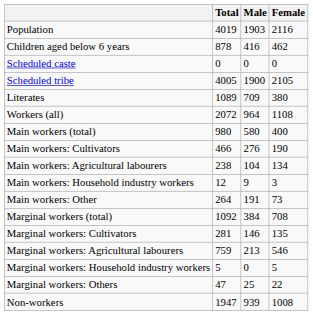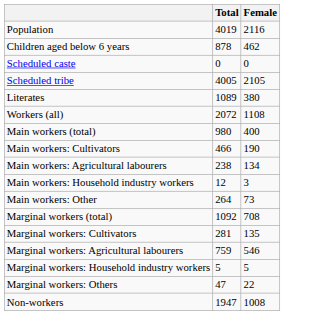- column: Male | 1903 | 416 | 0 | 1900 | 709 | 964 | 580 | 276 | 104 | 9 | 191 | 384 | 146 | 213 | 0 | 25 | 939
